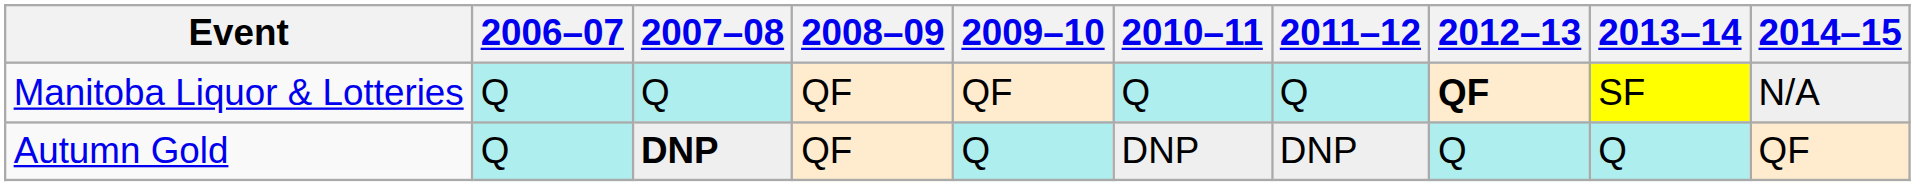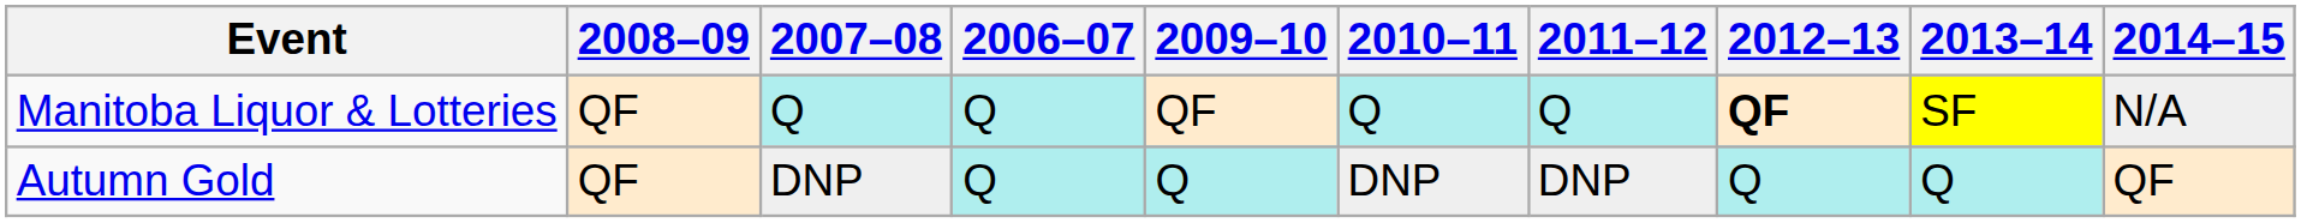columns swapped: 2006–07 <-> 2008–09
Autumn Gold | 2007–08: bold -> normal
